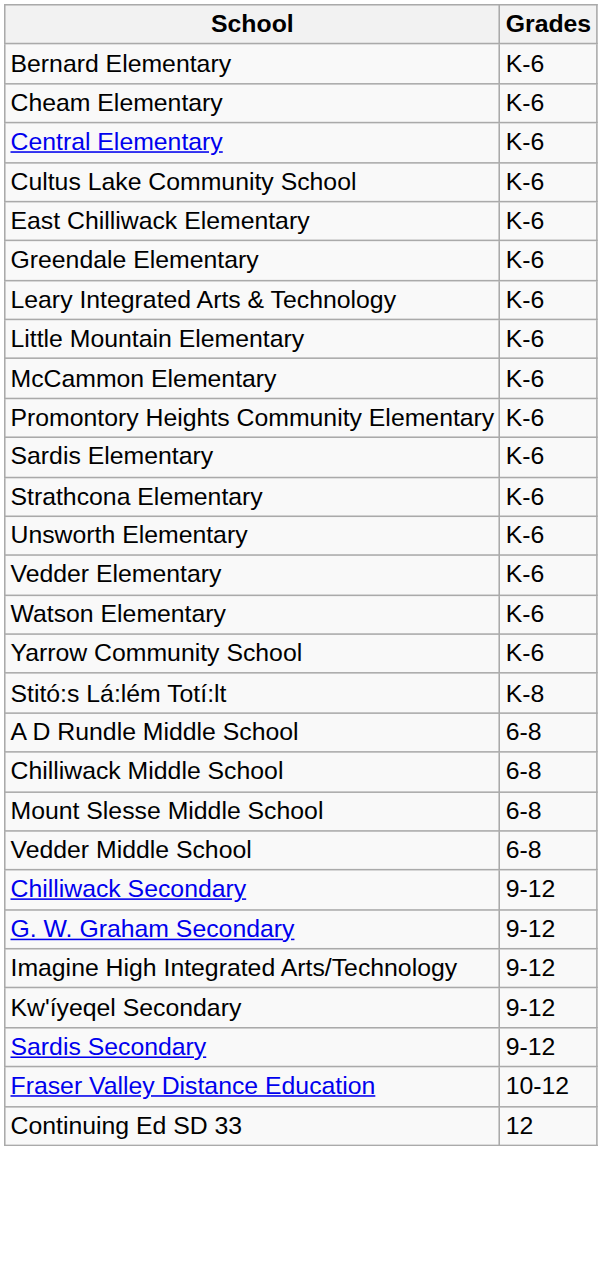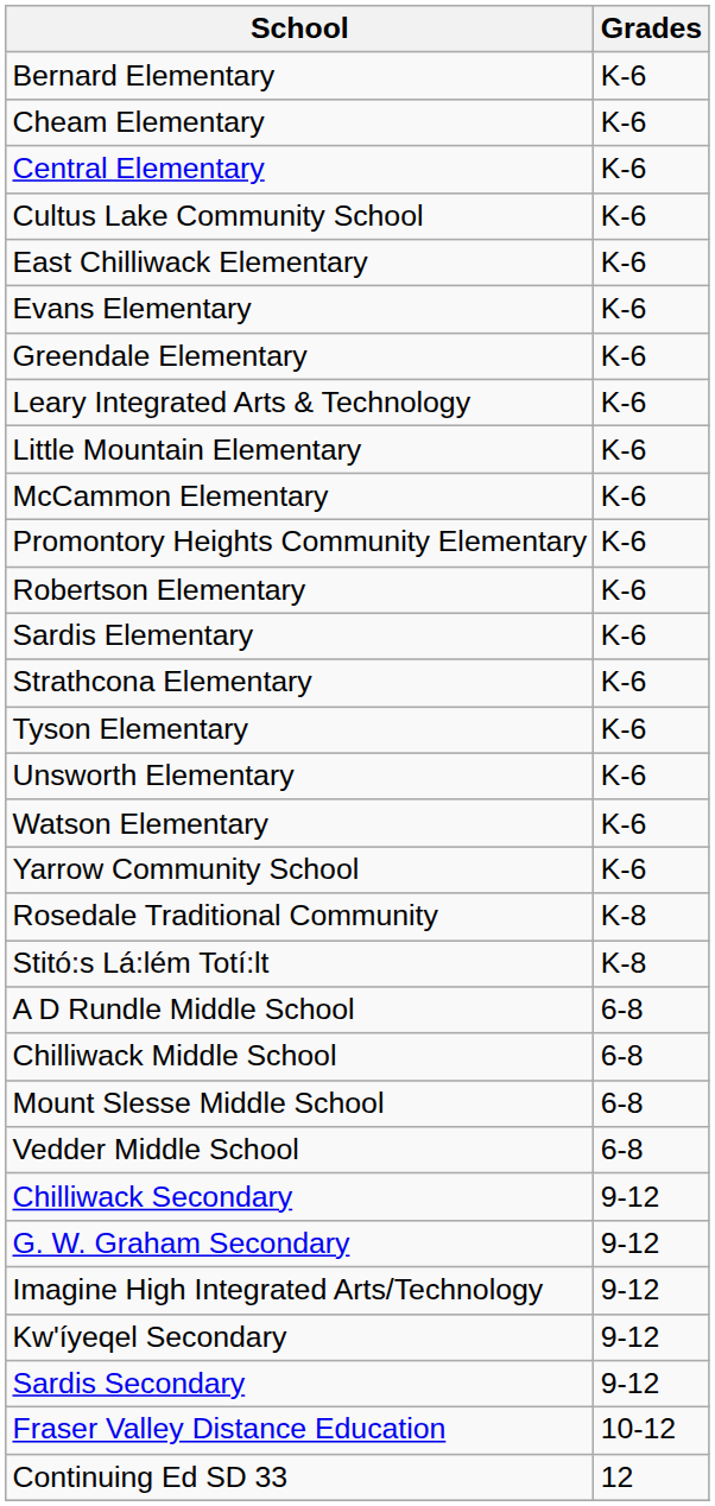+ row: Evans Elementary | K-6
+ row: Robertson Elementary | K-6
+ row: Tyson Elementary | K-6
- row: Vedder Elementary | K-6
+ row: Rosedale Traditional Community | K-8
